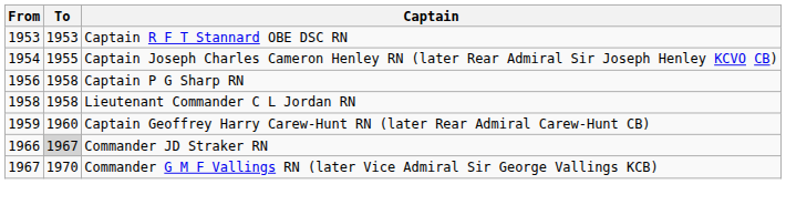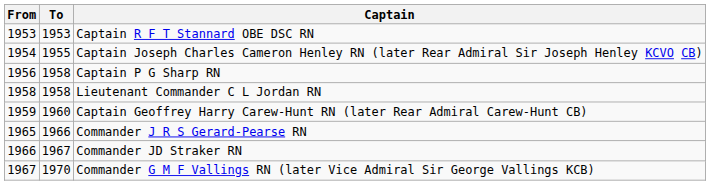+ row: 1965 | 1966 | Commander J R S Gerard-Pearse RN
Commander JD Straker RN | To: lightgrey background -> no background
